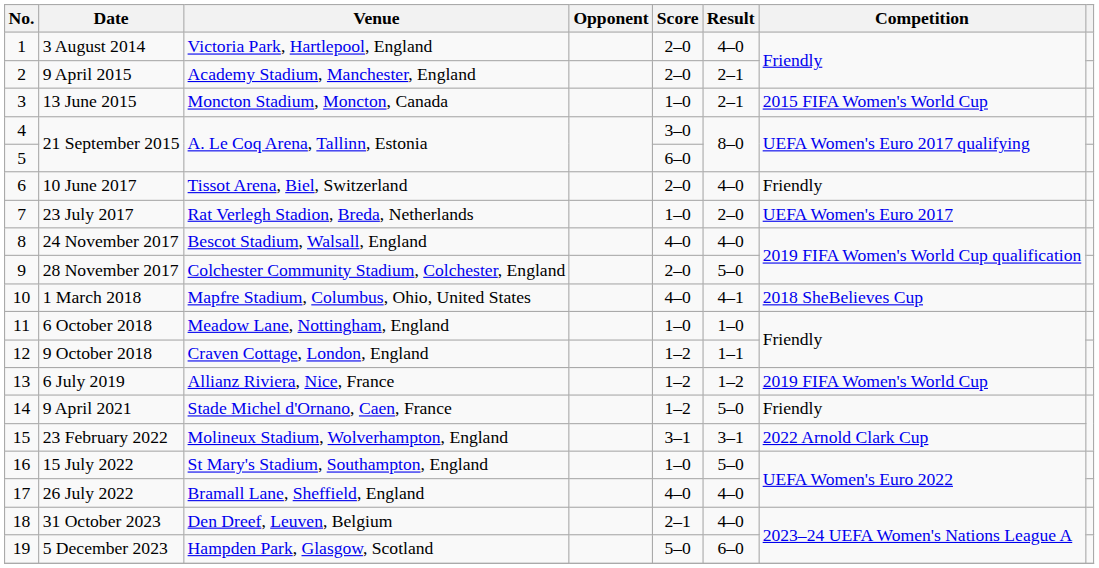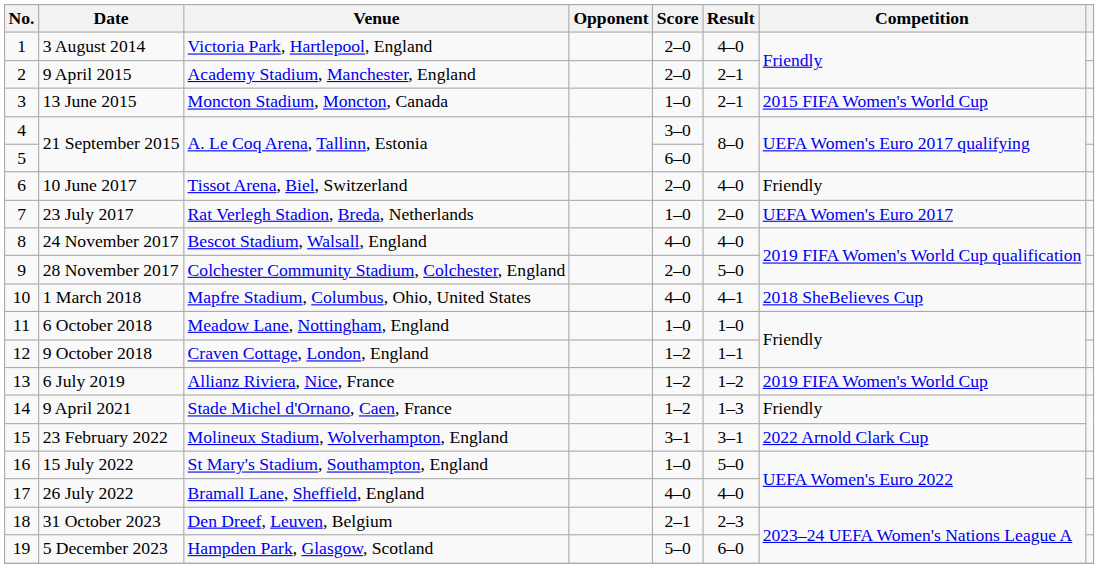9 April 2021 | Result: 5–0 -> 1–3
31 October 2023 | Result: 4–0 -> 2–3
